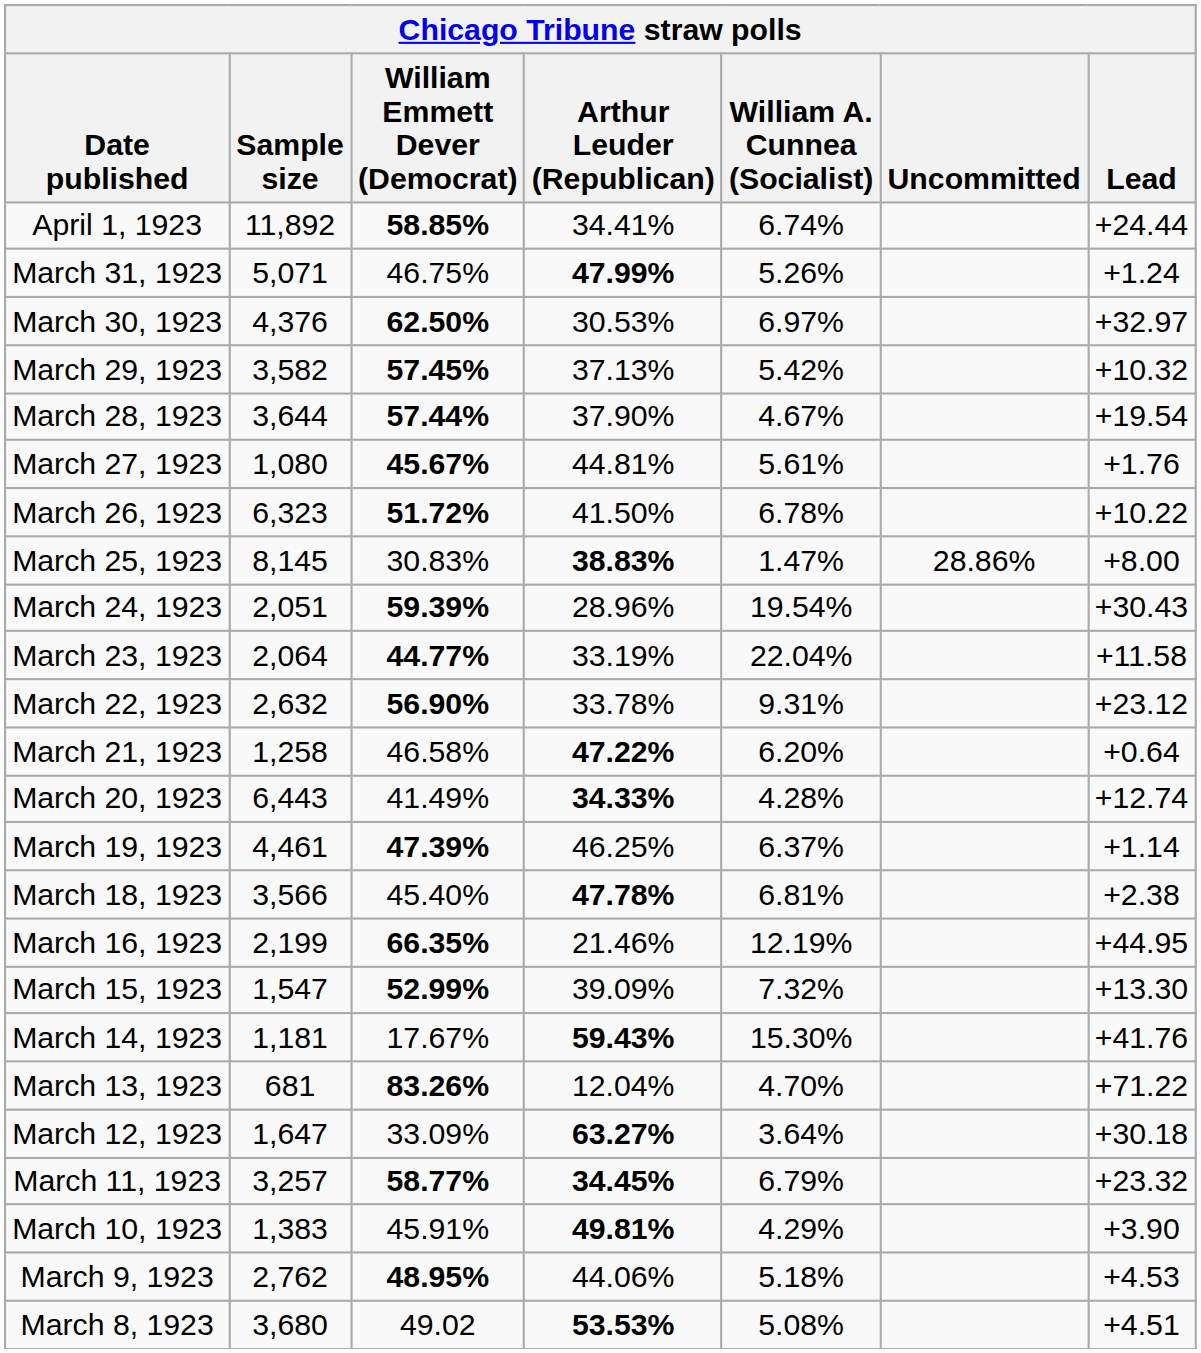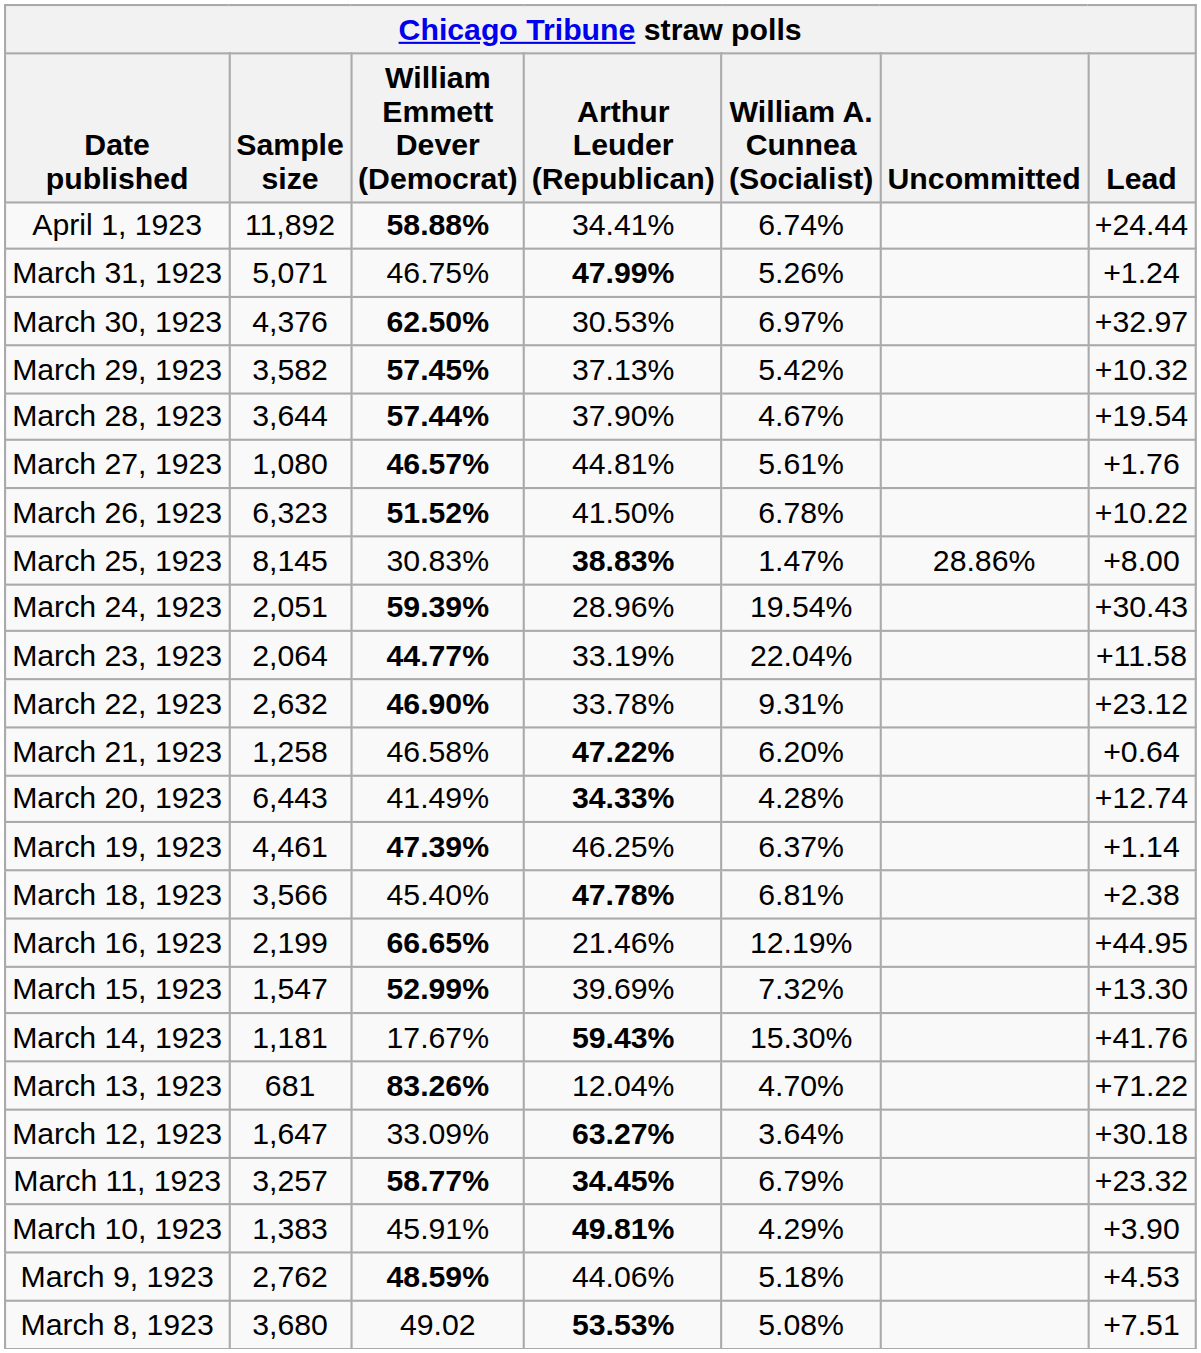April 1, 1923 | William Emmett Dever (Democrat): 58.85% -> 58.88%
March 27, 1923 | William Emmett Dever (Democrat): 45.67% -> 46.57%
March 26, 1923 | William Emmett Dever (Democrat): 51.72% -> 51.52%
March 22, 1923 | William Emmett Dever (Democrat): 56.90% -> 46.90%
March 16, 1923 | William Emmett Dever (Democrat): 66.35% -> 66.65%
March 15, 1923 | Arthur Leuder (Republican): 39.09% -> 39.69%
March 9, 1923 | William Emmett Dever (Democrat): 48.95% -> 48.59%
March 8, 1923 | Lead: +4.51 -> +7.51
